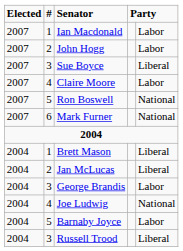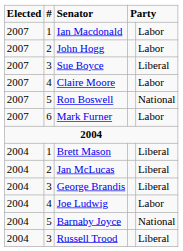Mark Furner | column 5: National -> Labor
George Brandis | column 5: Labor -> Liberal
Joe Ludwig | column 5: National -> Labor
Barnaby Joyce | column 5: Labor -> National
